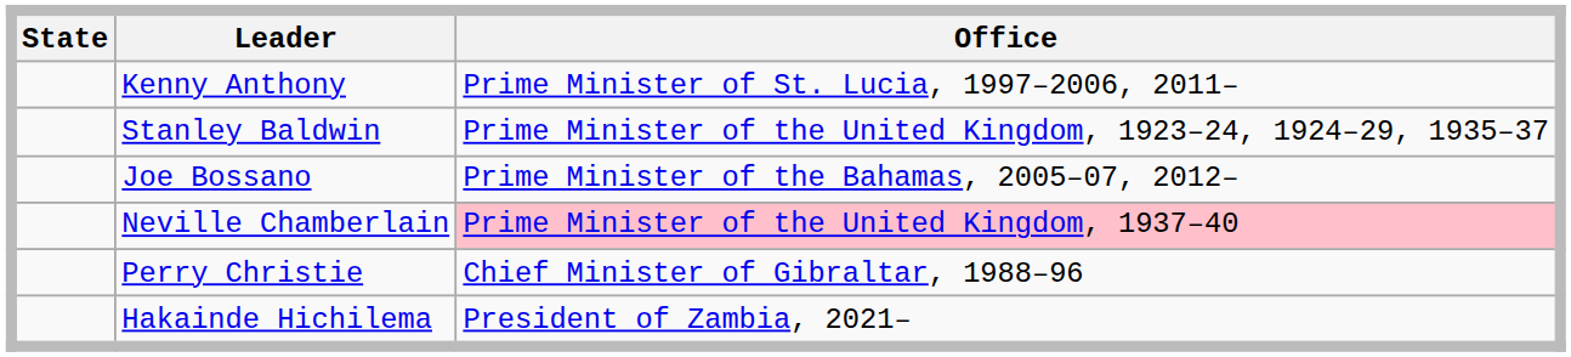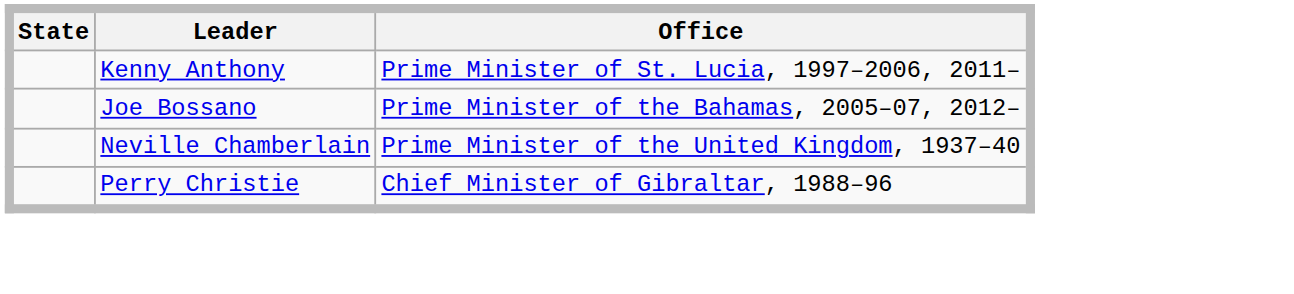- row: Stanley Baldwin | Prime Minister of the United Kingdom, 1923–24, 1924–29, 1935–37
Neville Chamberlain | Office: pink background -> no background
- row: Hakainde Hichilema | President of Zambia, 2021–
